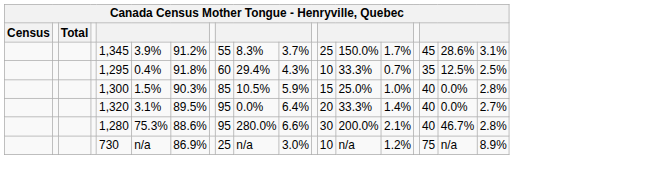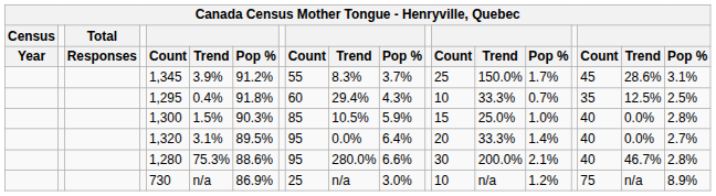+ row: Year | Responses | Count | Trend | Pop % | Count | Trend | Pop % | Count | Trend | Pop % | Count | Trend | Pop %
